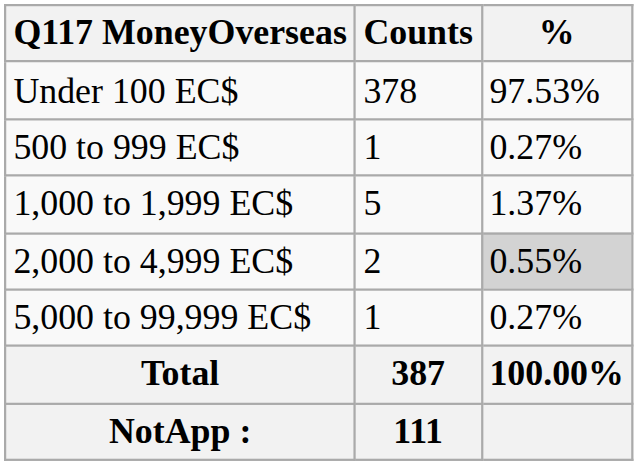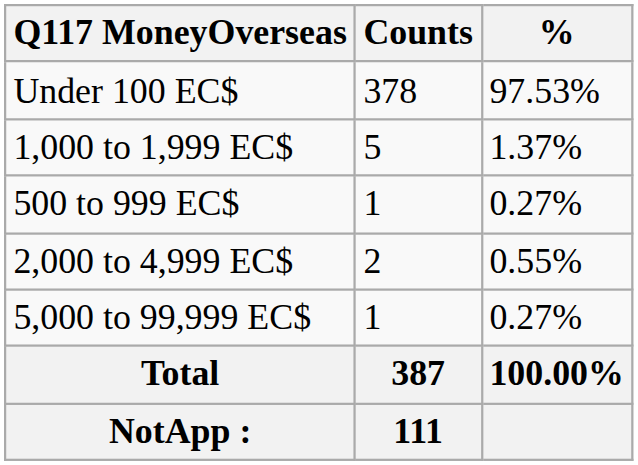rows swapped: 500 to 999 EC$ <-> 1,000 to 1,999 EC$
2,000 to 4,999 EC$ | %: lightgrey background -> no background
